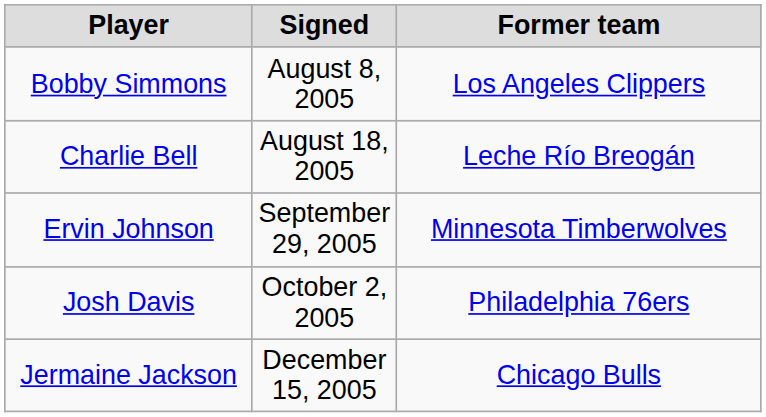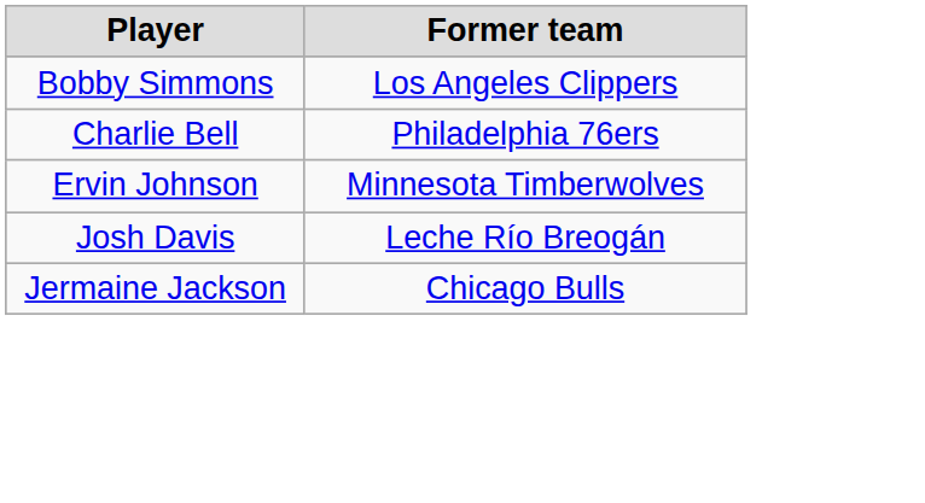- column: Signed | August 8, 2005 | August 18, 2005 | September 29, 2005 | October 2, 2005 | December 15, 2005
Charlie Bell | Former team: Leche Río Breogán -> Philadelphia 76ers
Josh Davis | Former team: Philadelphia 76ers -> Leche Río Breogán
